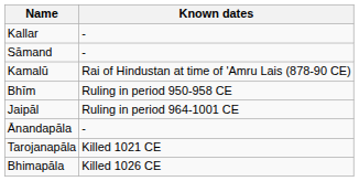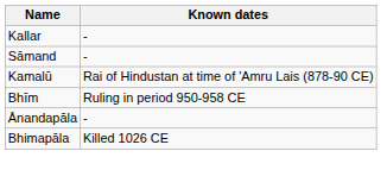- row: Jaipāl | Ruling in period 964-1001 CE
- row: Tarojanapāla | Killed 1021 CE
